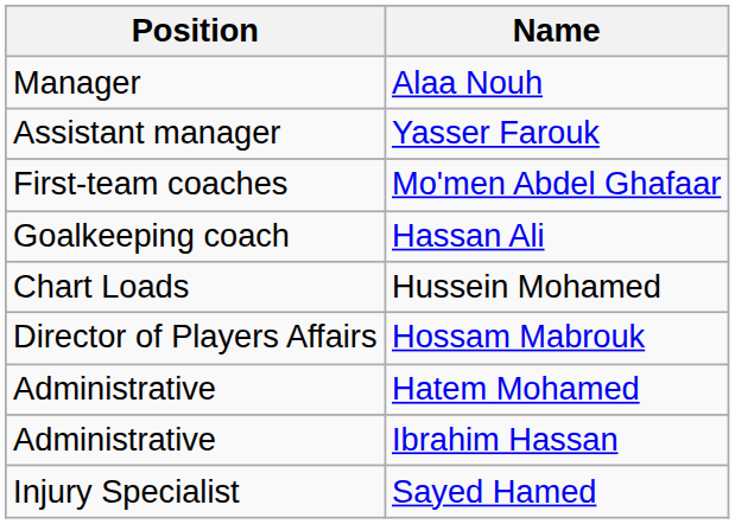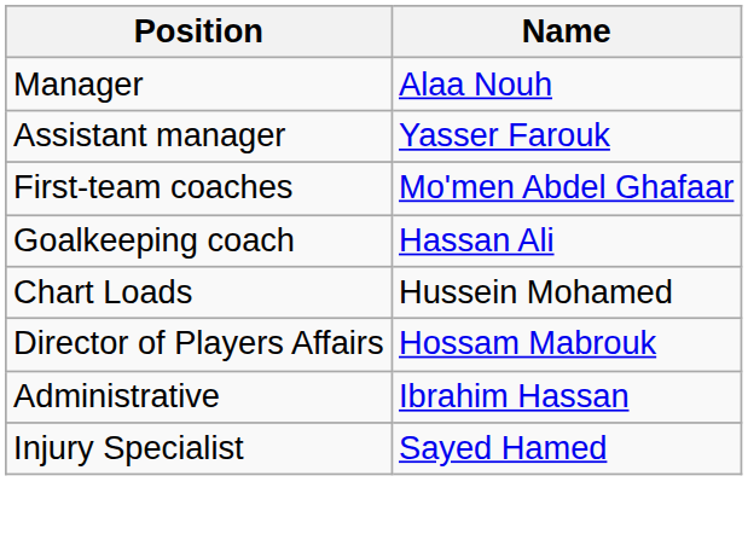- row: Administrative | Hatem Mohamed
